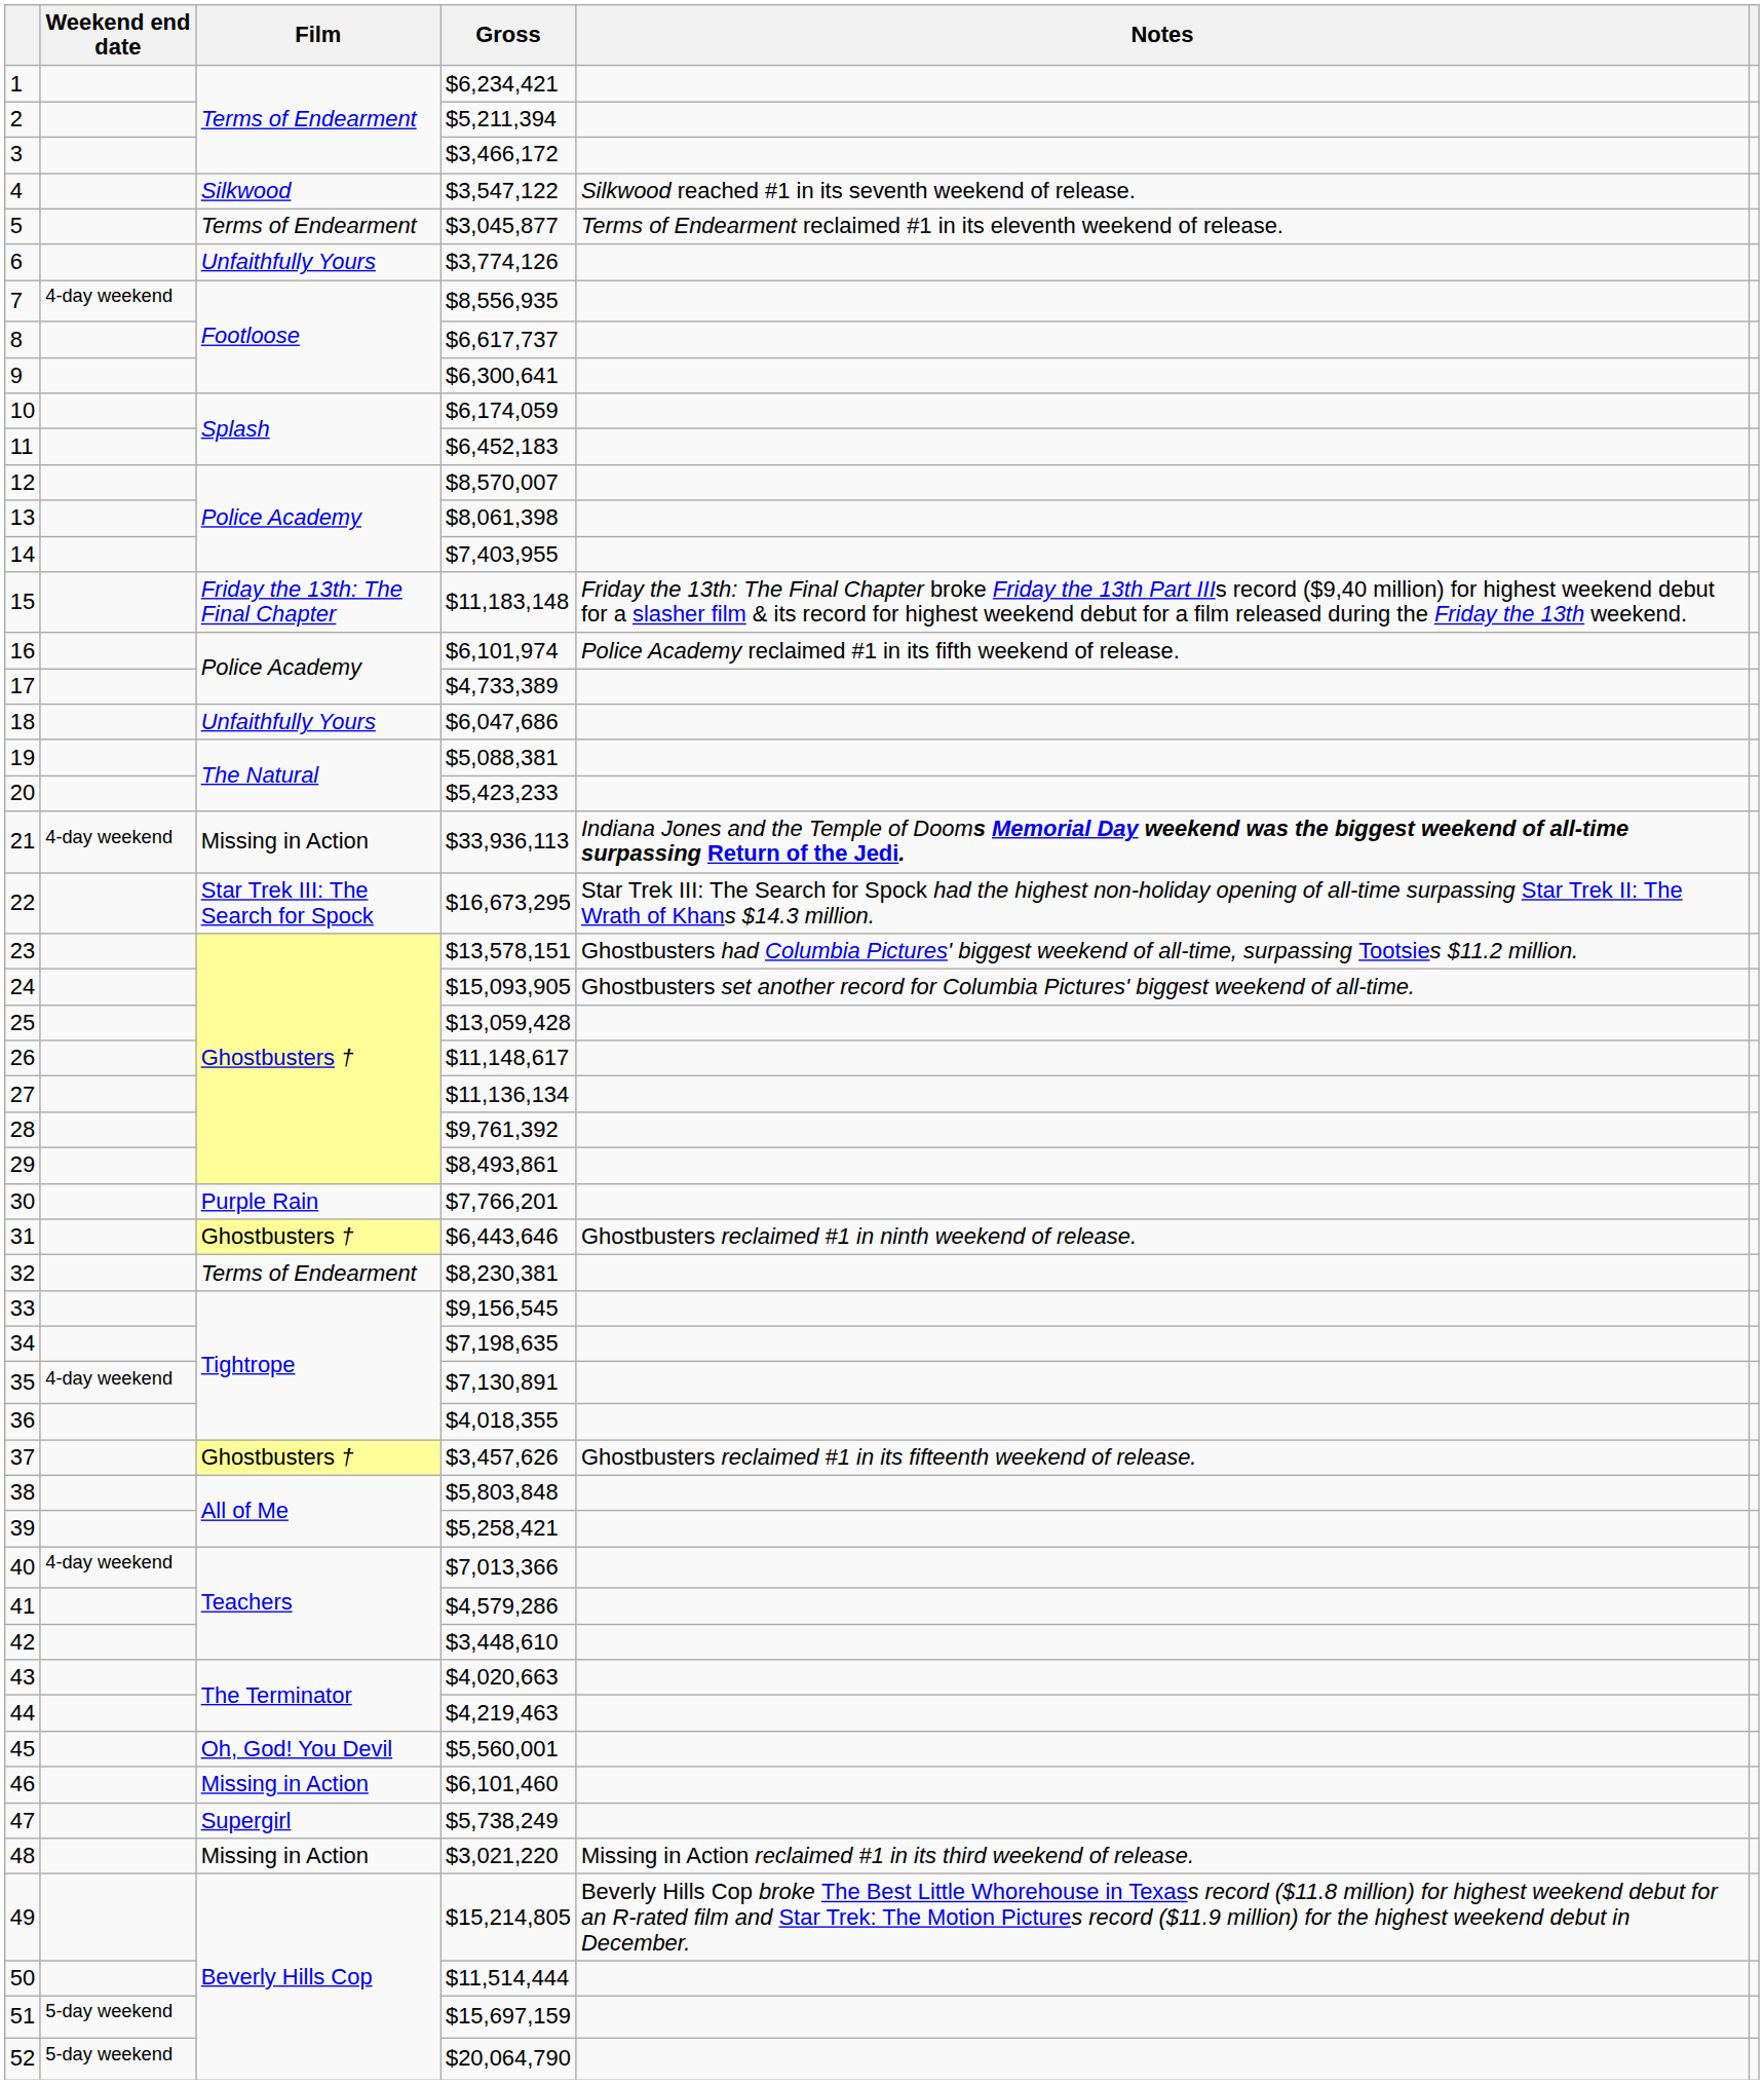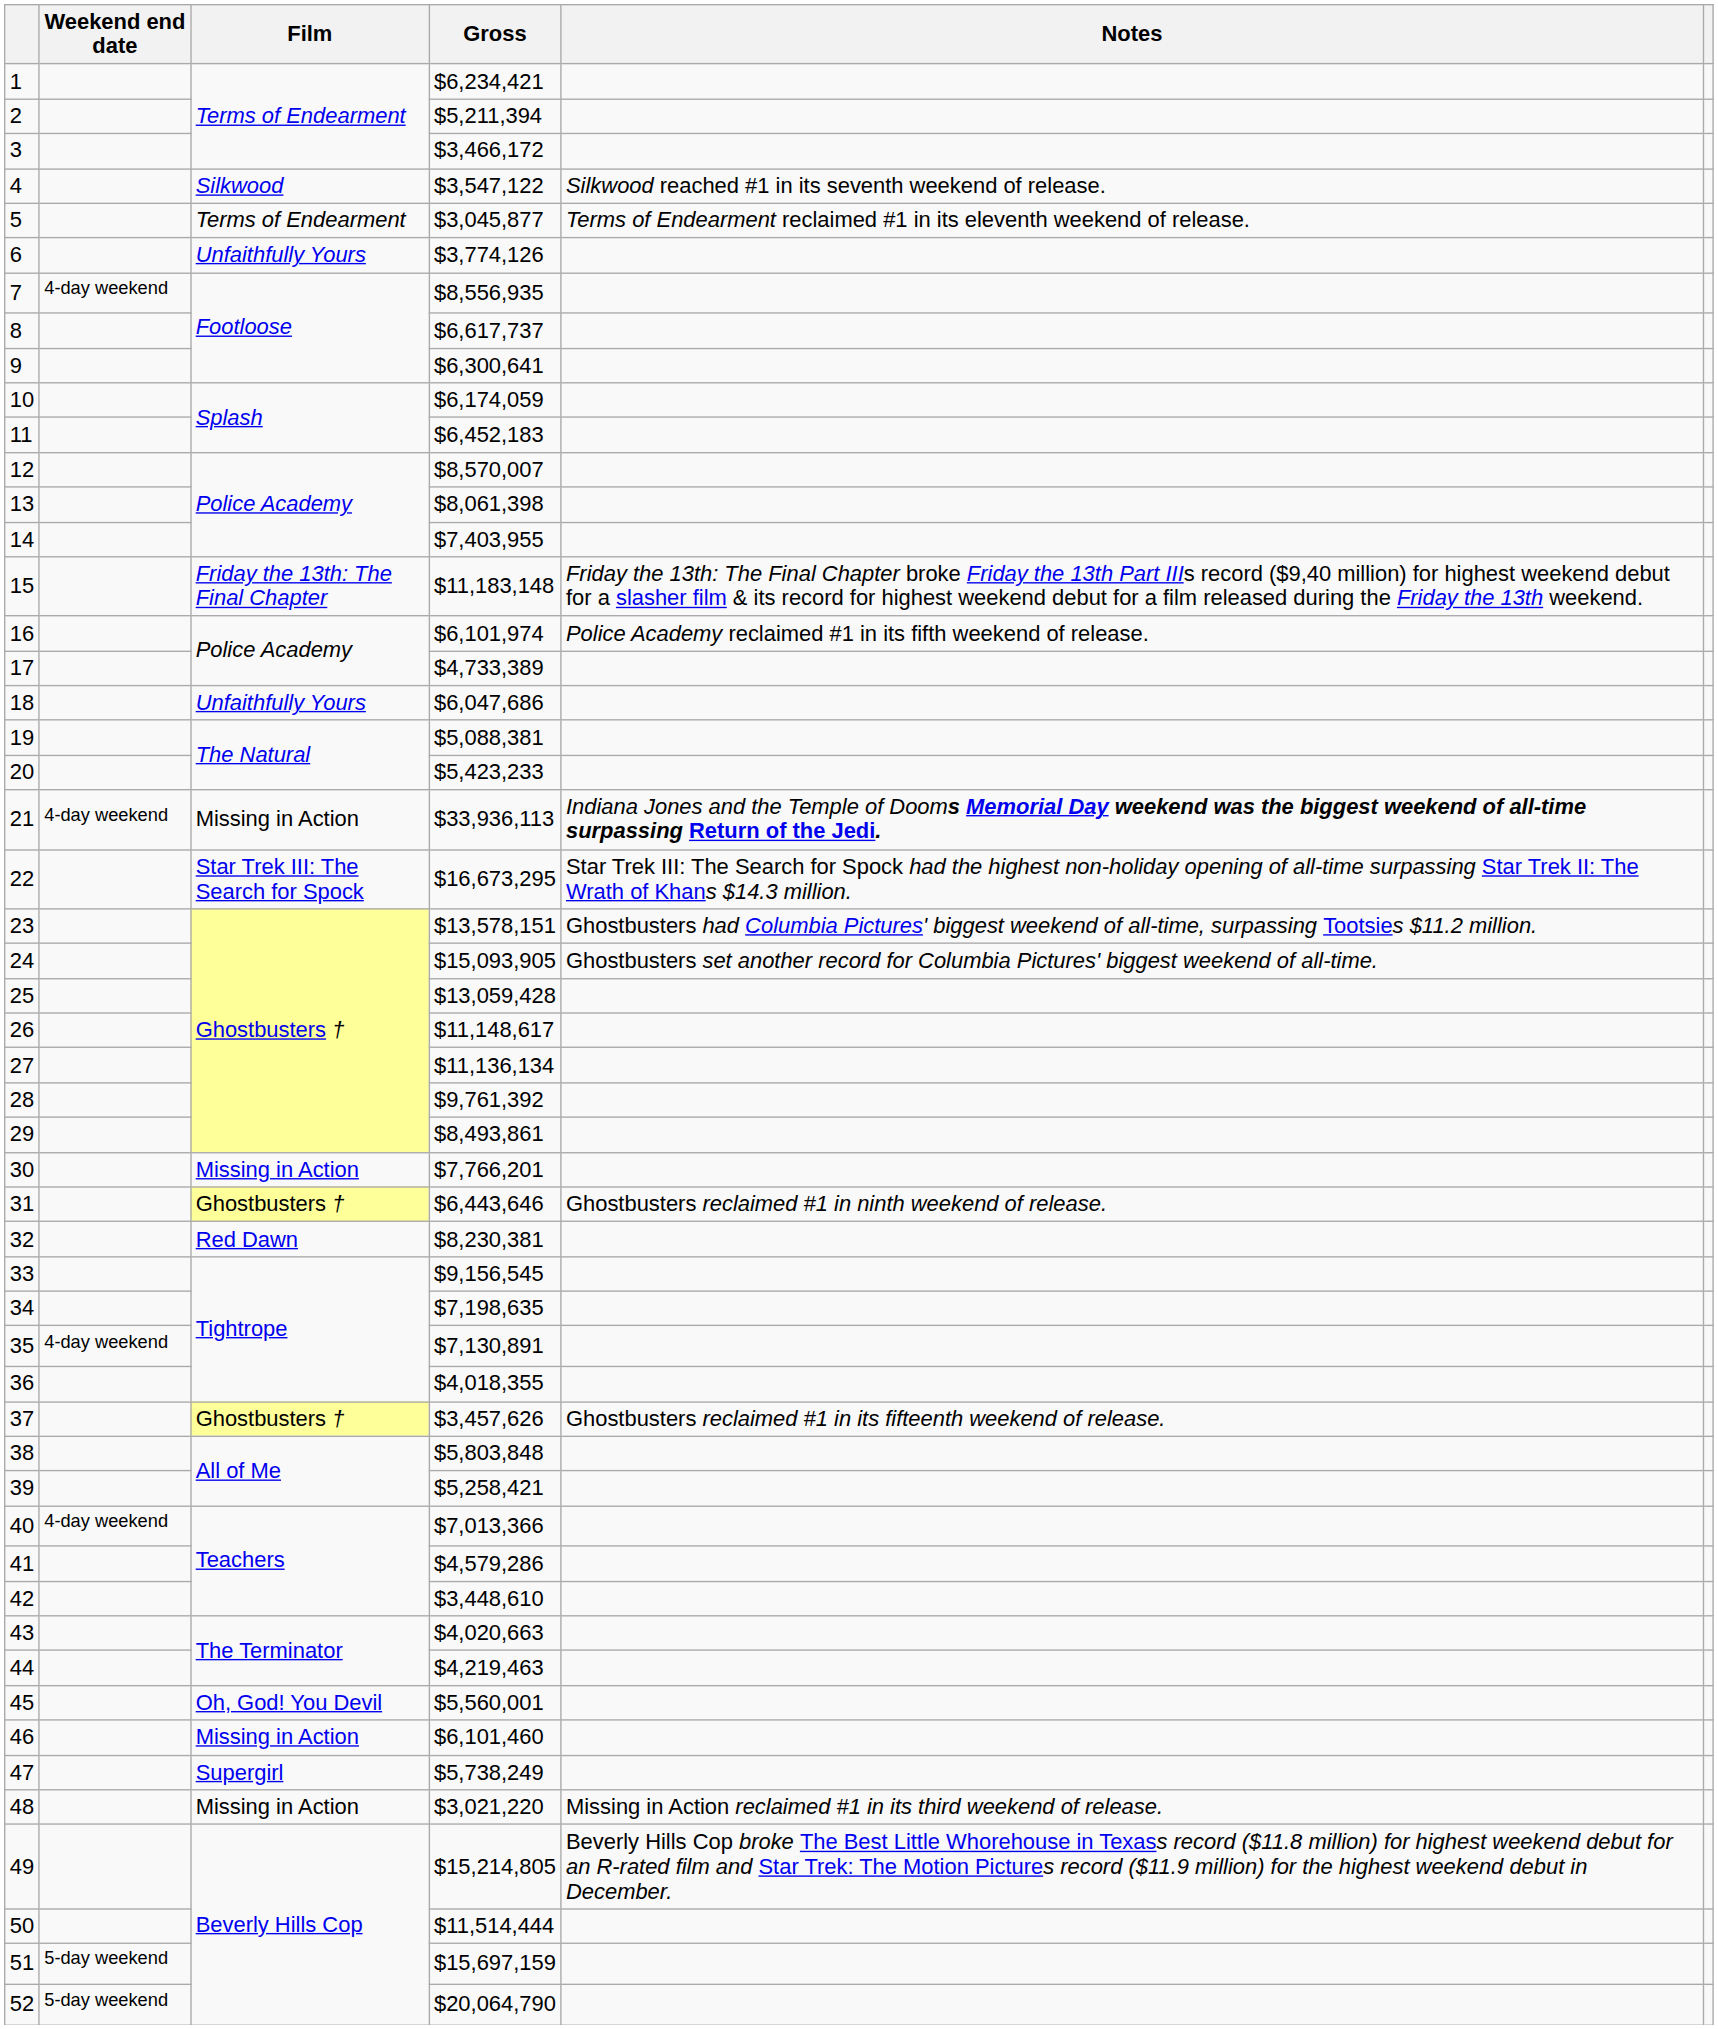30 | Film: Purple Rain -> Missing in Action
32 | Film: Terms of Endearment -> Red Dawn
